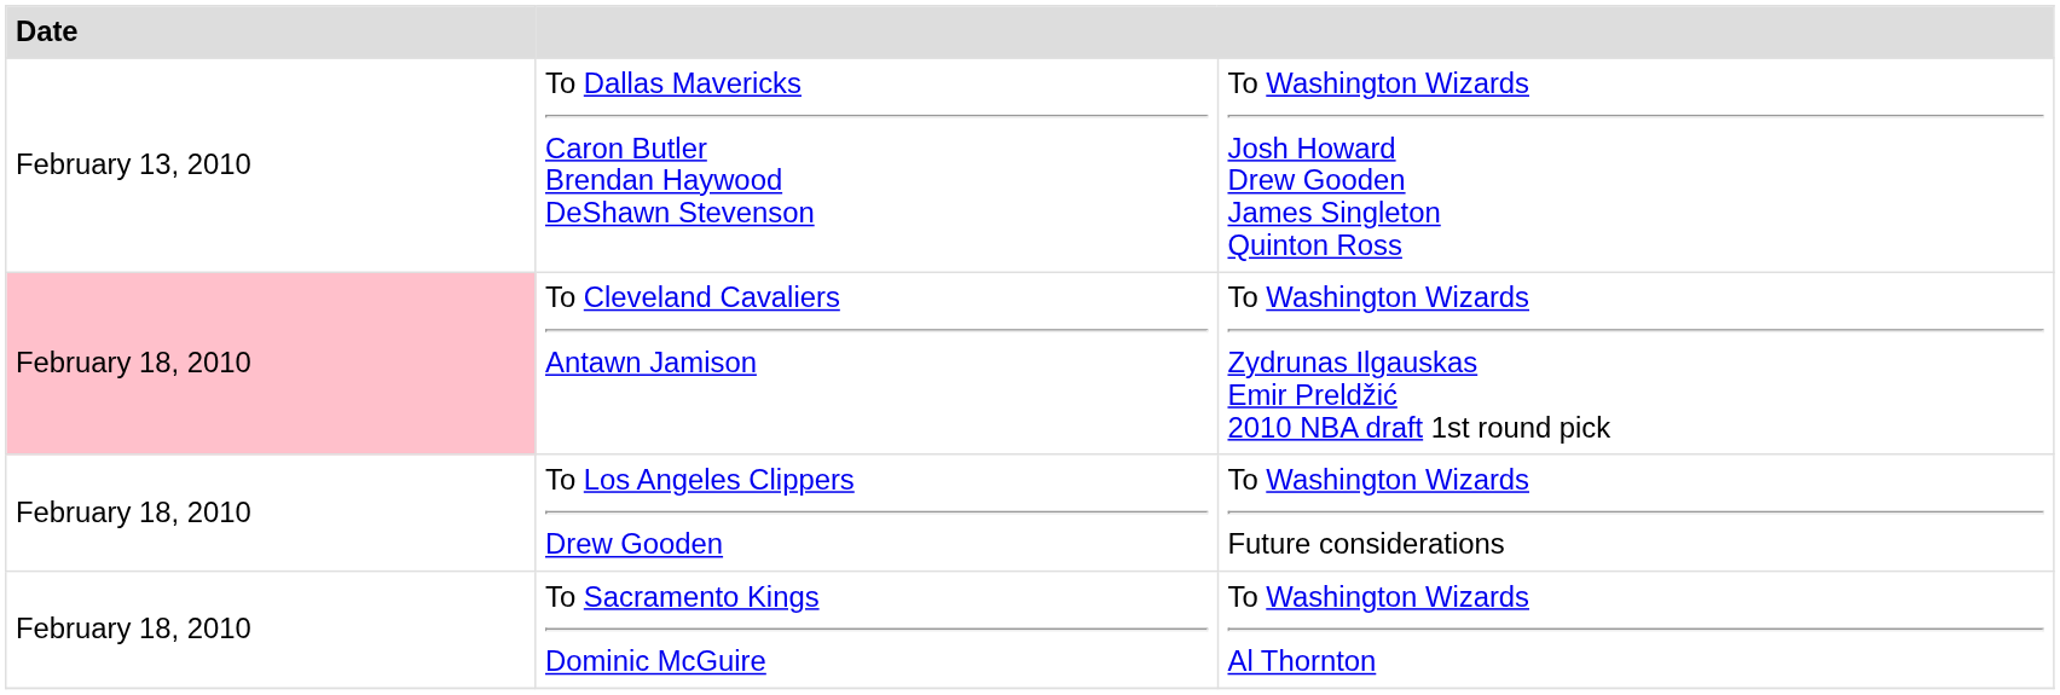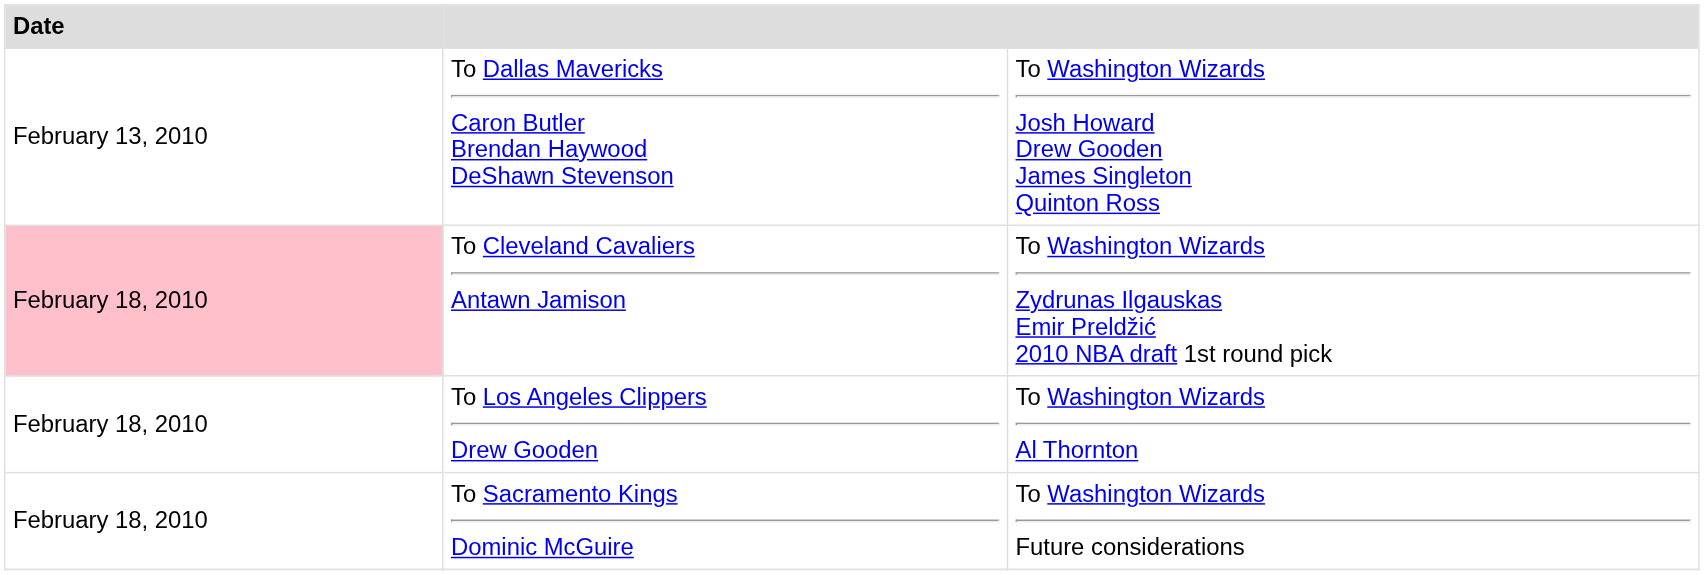To Los Angeles Clippers Drew Gooden | column 3: To Washington Wizards Future considerations -> To Washington Wizards Al Thornton
To Sacramento Kings Dominic McGuire | column 3: To Washington Wizards Al Thornton -> To Washington Wizards Future considerations
